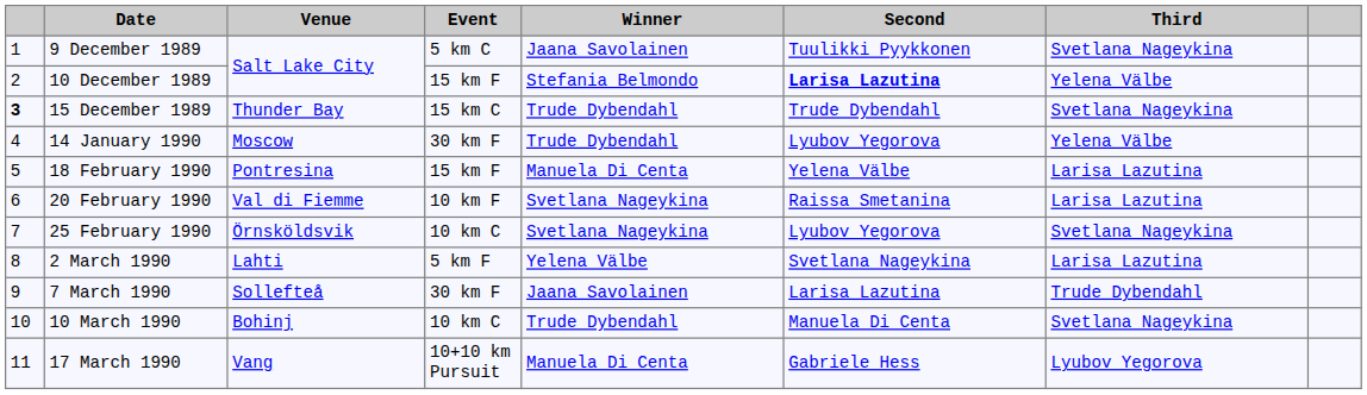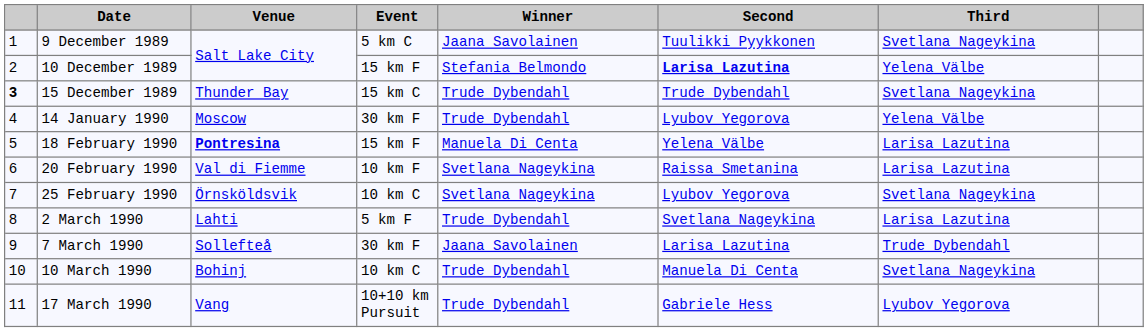18 February 1990 | Venue: normal -> bold
2 March 1990 | Winner: Yelena Välbe -> Trude Dybendahl
17 March 1990 | Winner: Manuela Di Centa -> Trude Dybendahl
